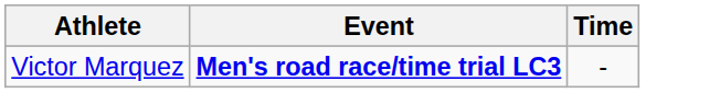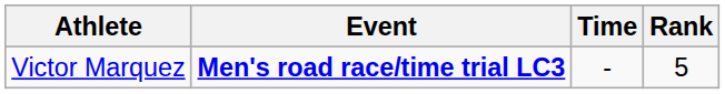+ column: Rank | 5
